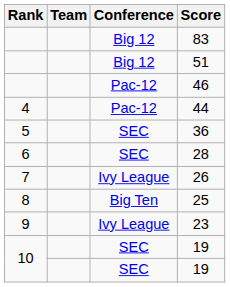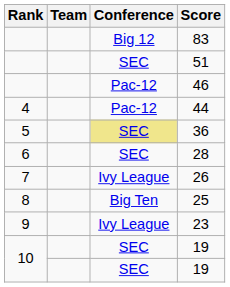51 | Conference: Big 12 -> SEC
36 | Conference: no background -> khaki background
